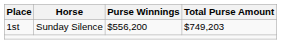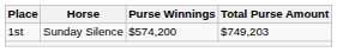1st | Purse Winnings: $556,200 -> $574,200
